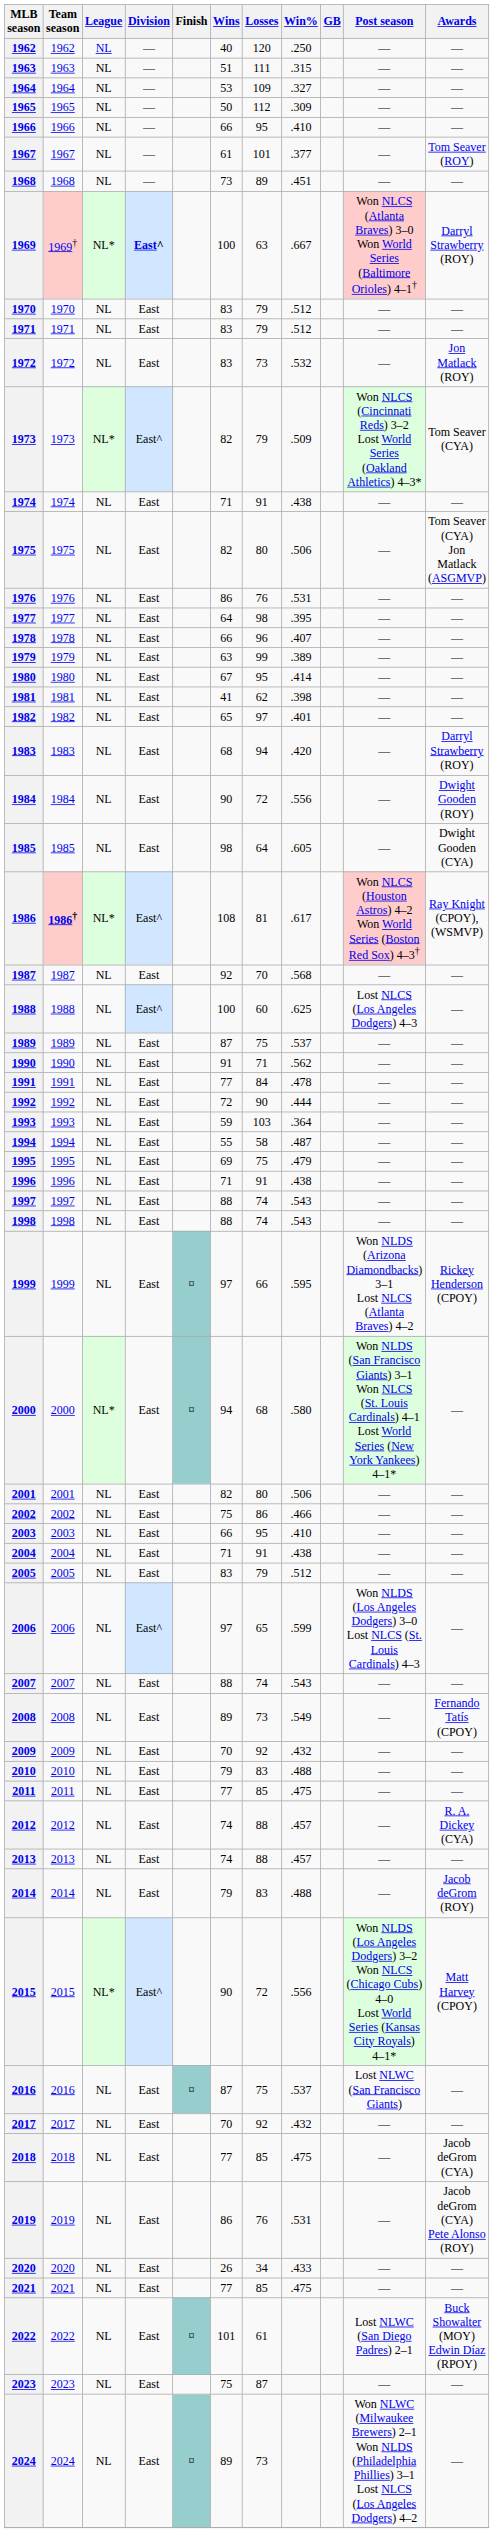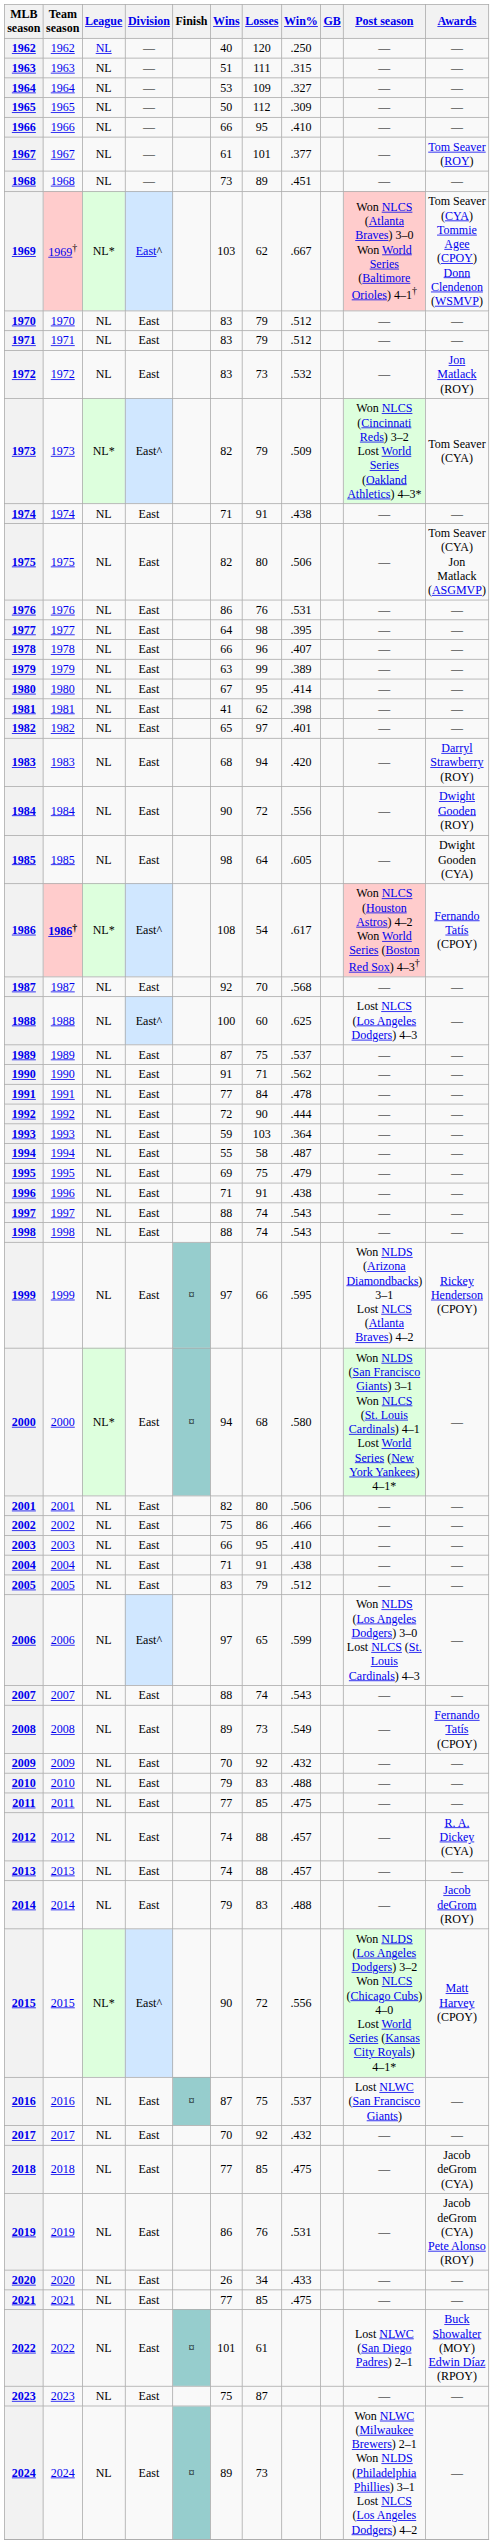1969 | Division: bold -> normal
1969 | Wins: 100 -> 103
1969 | Losses: 63 -> 62
1969 | Awards: Darryl Strawberry (ROY) -> Tom Seaver (CYA) Tommie Agee (CPOY) Donn Clendenon (WSMVP)
1986 | Losses: 81 -> 54
1986 | Awards: Ray Knight (CPOY), (WSMVP) -> Fernando Tatís (CPOY)
